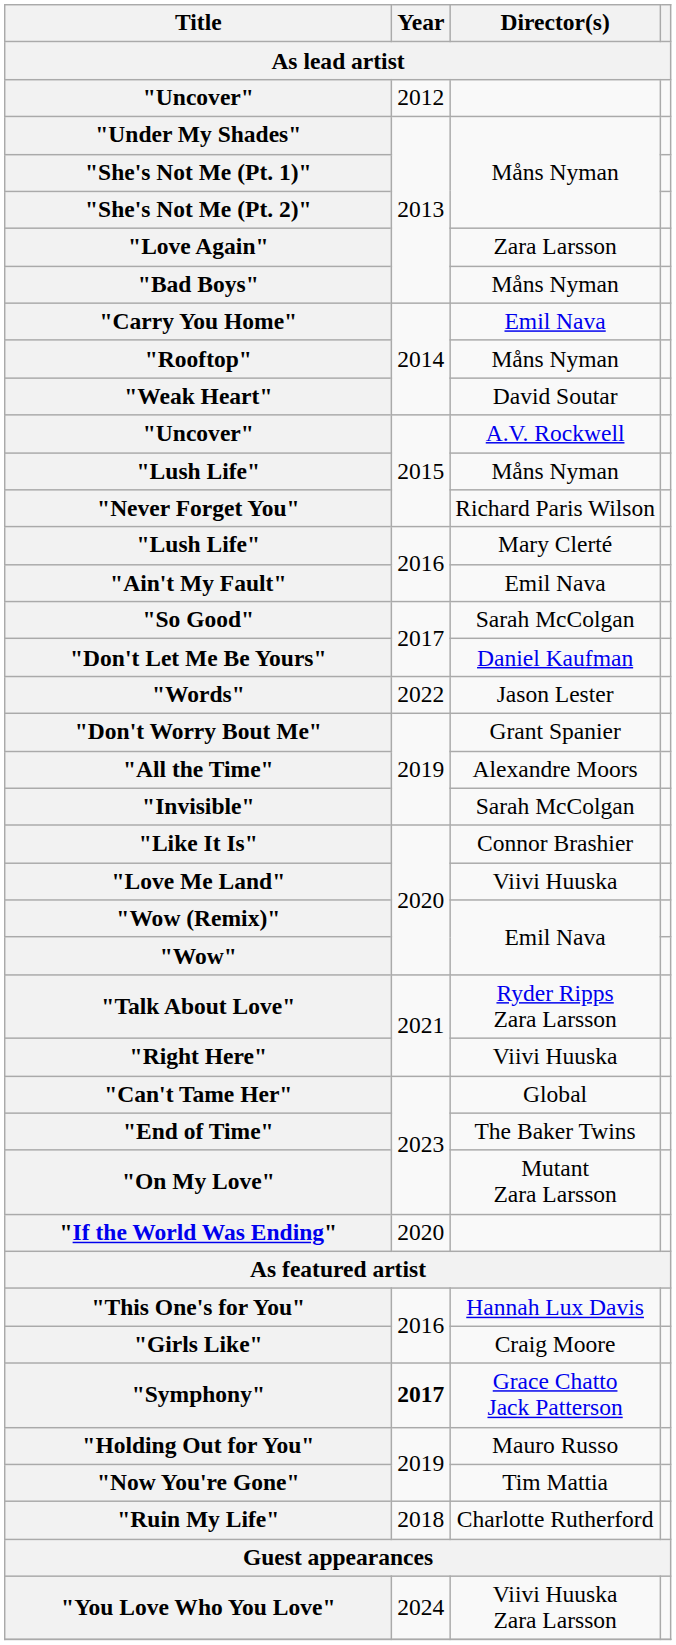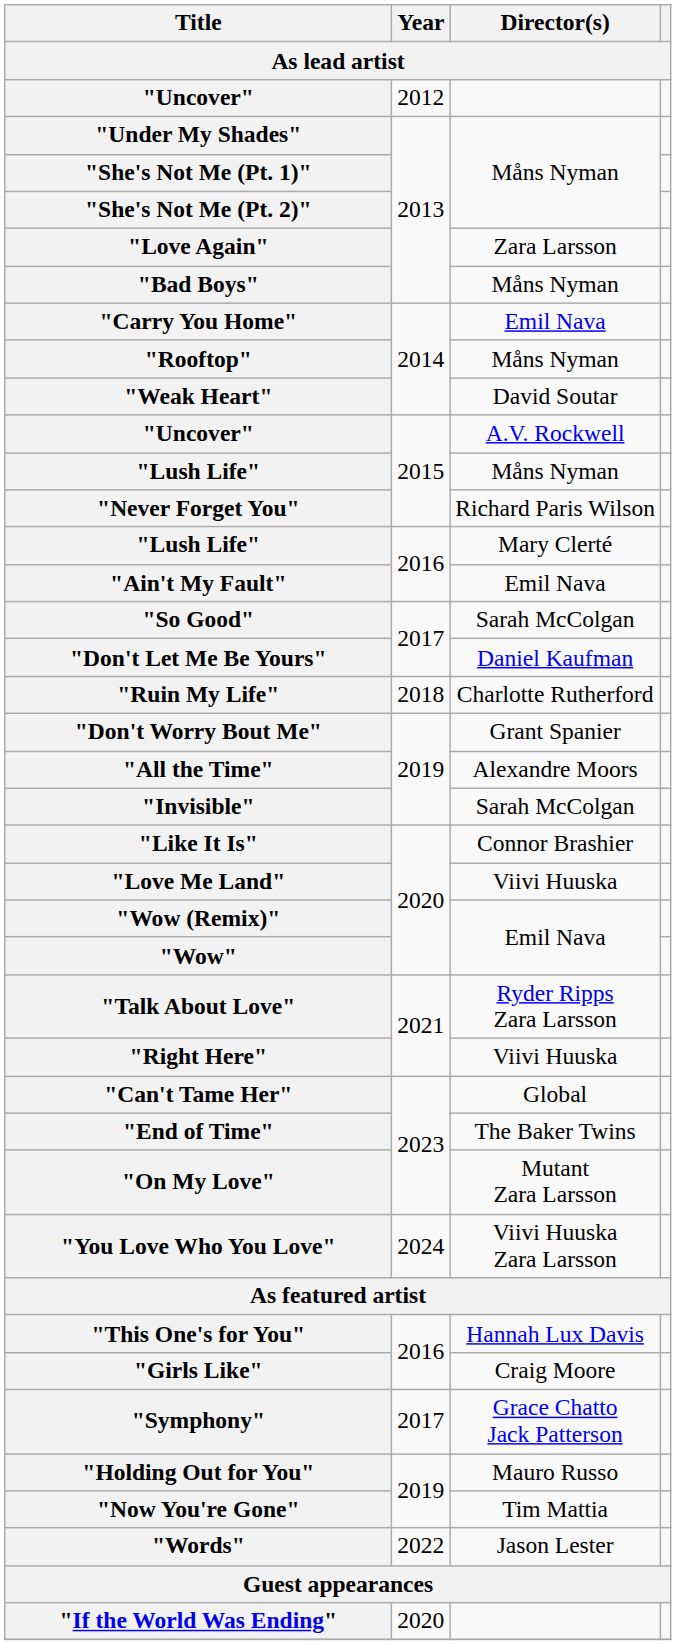rows swapped: "Ruin My Life" <-> "Words"
rows swapped: "You Love Who You Love" <-> "If the World Was Ending"
"Symphony" | Year: bold -> normal
